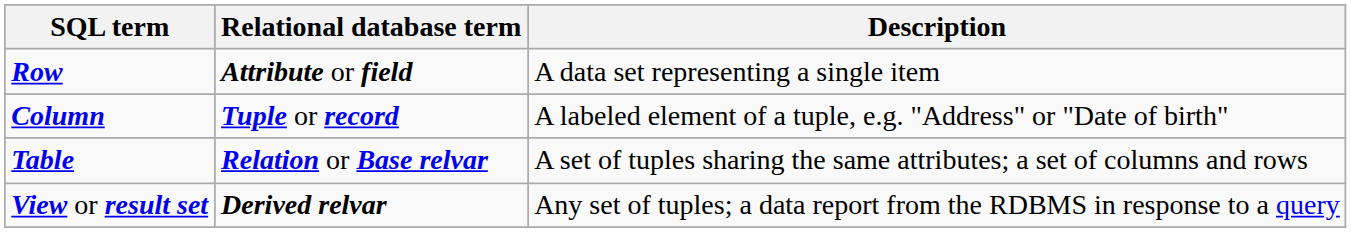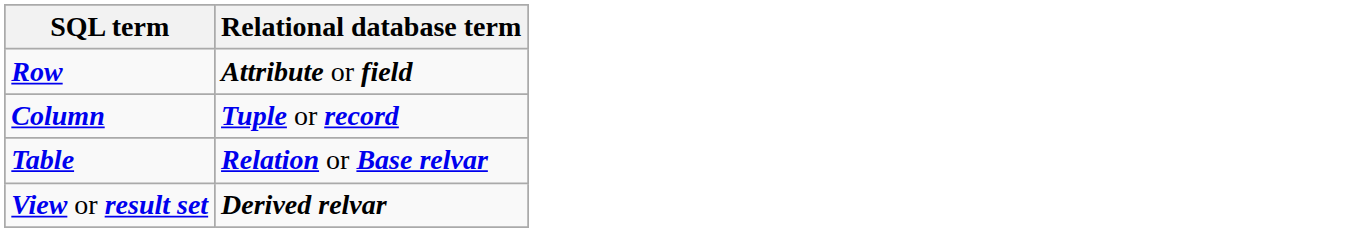- column: Description | A data set representing a single item | A labeled element of a tuple, e.g. "Address" or "Date of birth" | A set of tuples sharing the same attributes; a set of columns and rows | Any set of tuples; a data report from the RDBMS in response to a query
